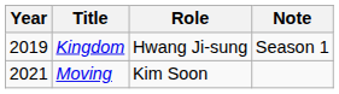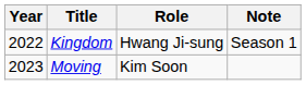Kingdom | Year: 2019 -> 2022
Moving | Year: 2021 -> 2023
